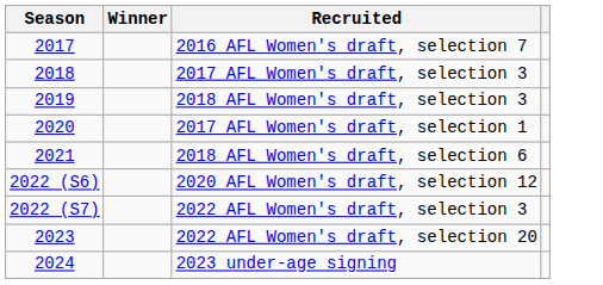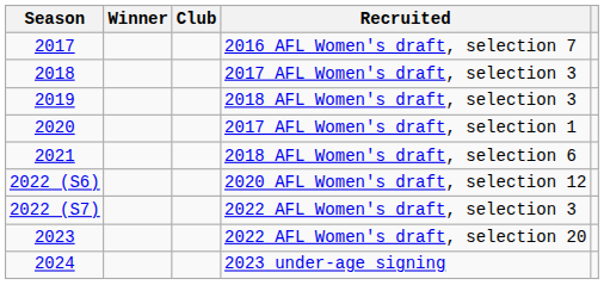+ column: Club
